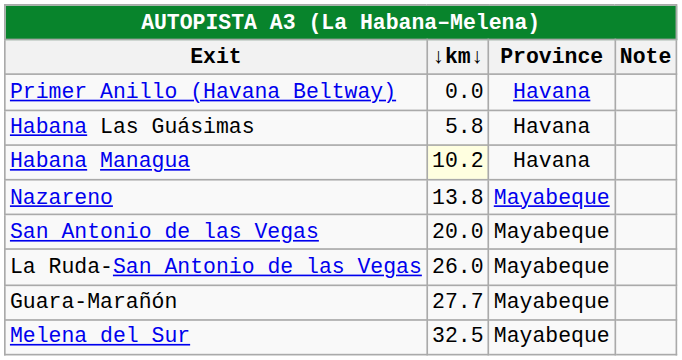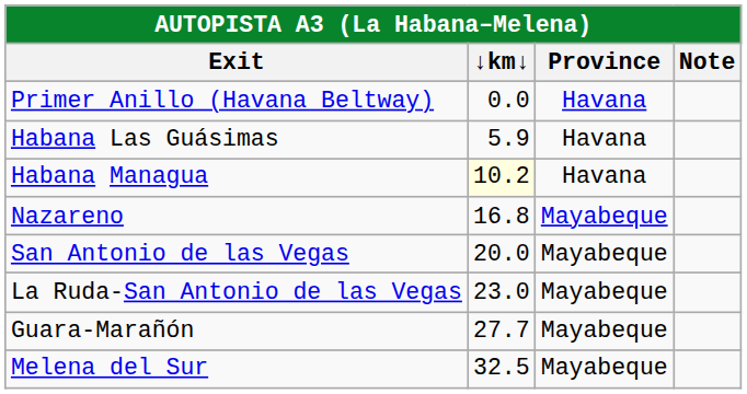Habana Las Guásimas | ↓km↓: 5.8 -> 5.9
Nazareno | ↓km↓: 13.8 -> 16.8
La Ruda-San Antonio de las Vegas | ↓km↓: 26.0 -> 23.0
